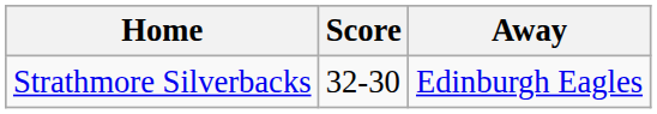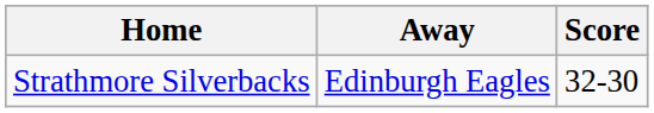columns swapped: Score <-> Away
